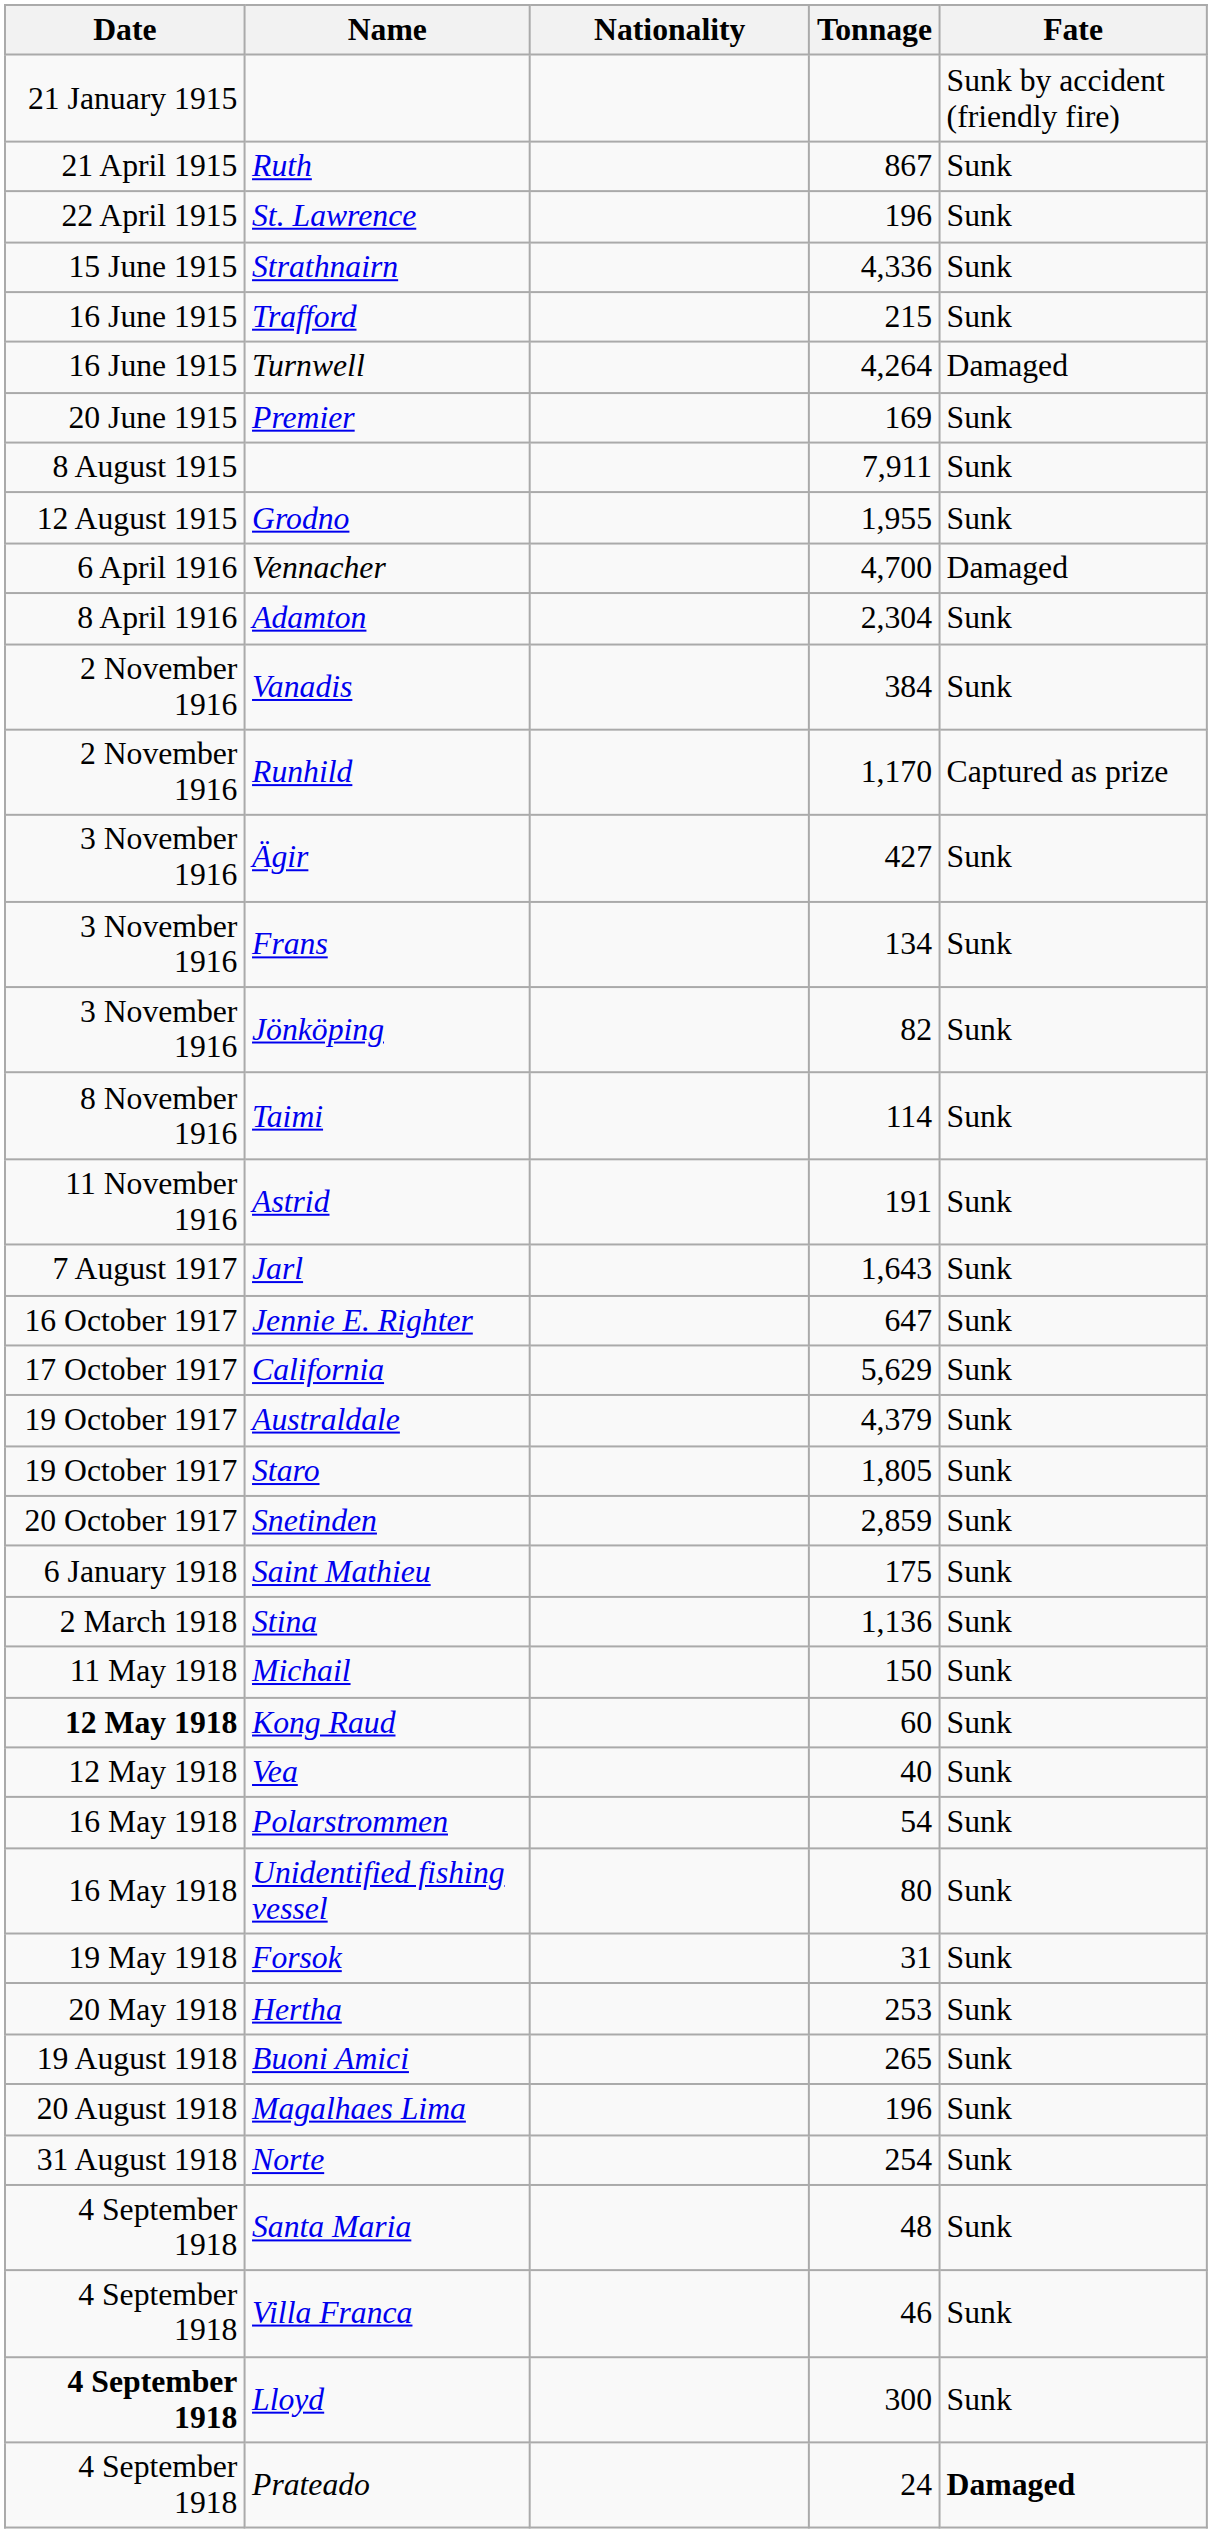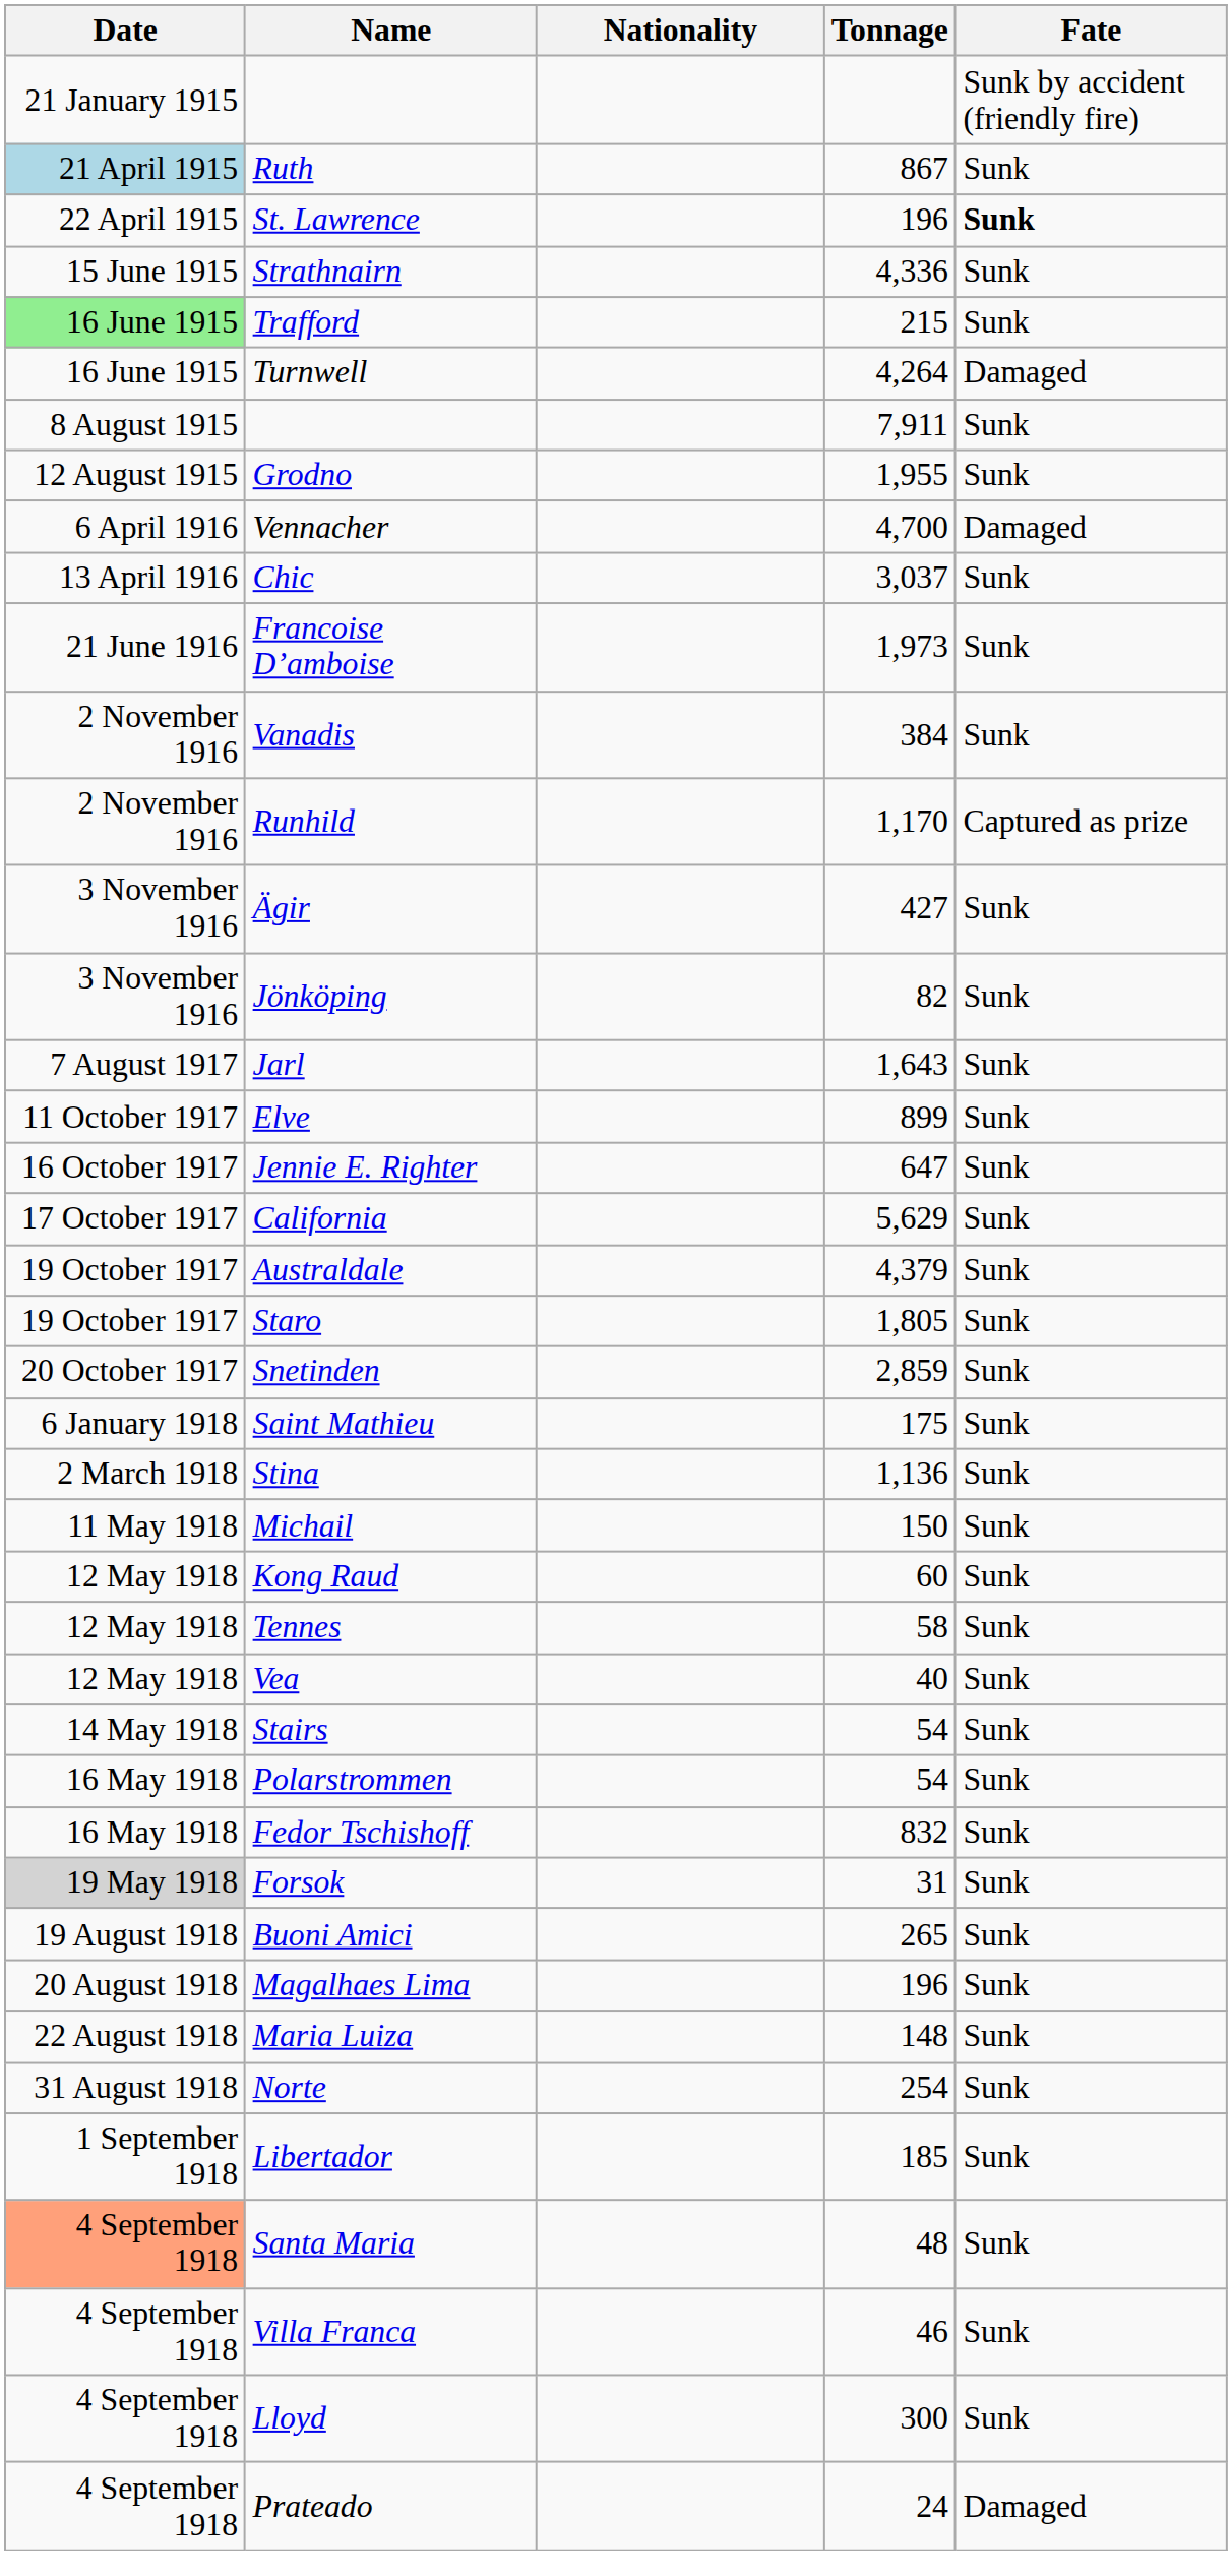Ruth | Date: no background -> lightblue background
St. Lawrence | Fate: normal -> bold
Trafford | Date: no background -> lightgreen background
- row: 20 June 1915 | Premier | 169 | Sunk
- row: 8 April 1916 | Adamton | 2,304 | Sunk
+ row: 13 April 1916 | Chic | 3,037 | Sunk
+ row: 21 June 1916 | Francoise D’amboise | 1,973 | Sunk
- row: 3 November 1916 | Frans | 134 | Sunk
- row: 8 November 1916 | Taimi | 114 | Sunk
- row: 11 November 1916 | Astrid | 191 | Sunk
+ row: 11 October 1917 | Elve | 899 | Sunk
Kong Raud | Date: bold -> normal
+ row: 12 May 1918 | Tennes | 58 | Sunk
+ row: 14 May 1918 | Stairs | 54 | Sunk
+ row: 16 May 1918 | Fedor Tschishoff | 832 | Sunk
- row: 16 May 1918 | Unidentified fishing vessel | 80 | Sunk
Forsok | Date: no background -> lightgrey background
- row: 20 May 1918 | Hertha | 253 | Sunk
+ row: 22 August 1918 | Maria Luiza | 148 | Sunk
+ row: 1 September 1918 | Libertador | 185 | Sunk
Santa Maria | Date: no background -> lightsalmon background
Lloyd | Date: bold -> normal
Prateado | Fate: bold -> normal
